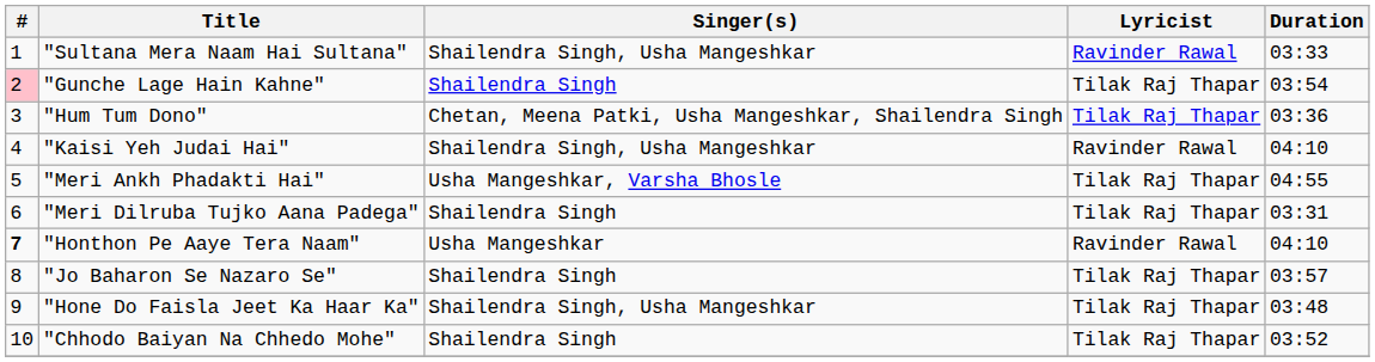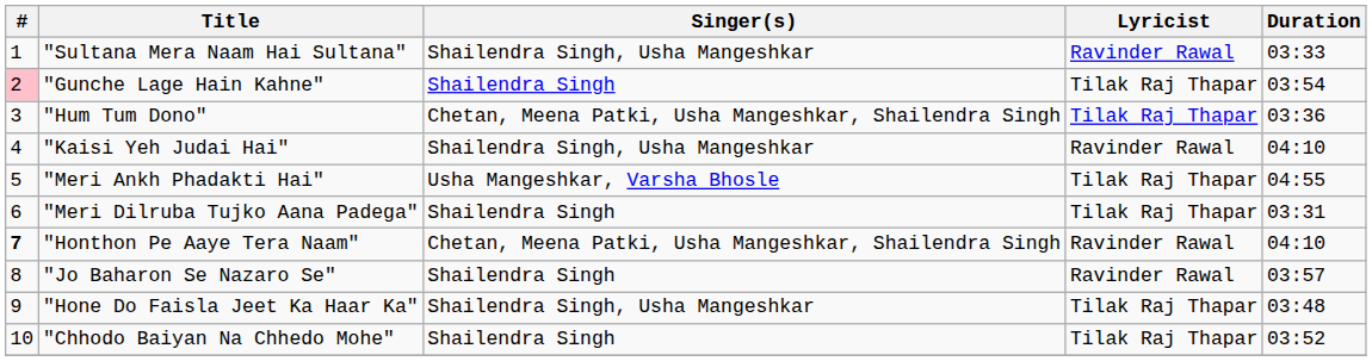"Honthon Pe Aaye Tera Naam" | Singer(s): Usha Mangeshkar -> Chetan, Meena Patki, Usha Mangeshkar, Shailendra Singh
"Jo Baharon Se Nazaro Se" | Lyricist: Tilak Raj Thapar -> Ravinder Rawal
